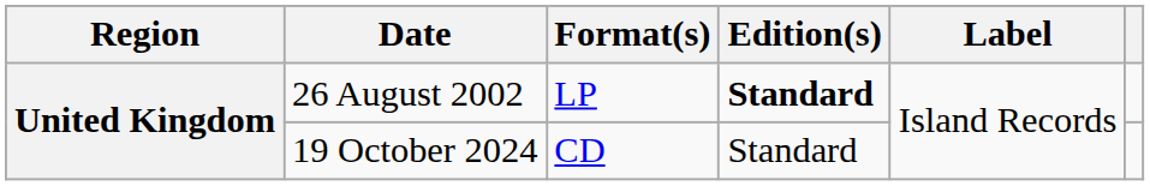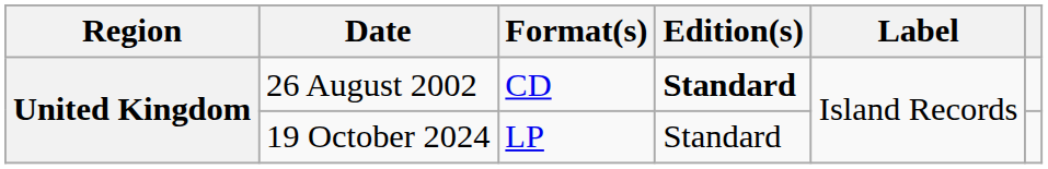26 August 2002 | Format(s): LP -> CD
19 October 2024 | Format(s): CD -> LP
